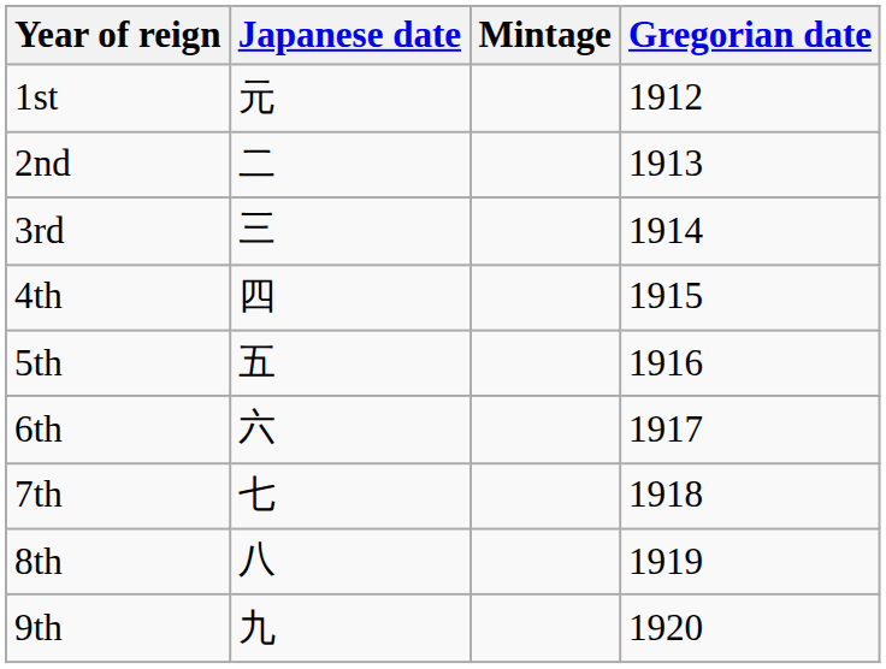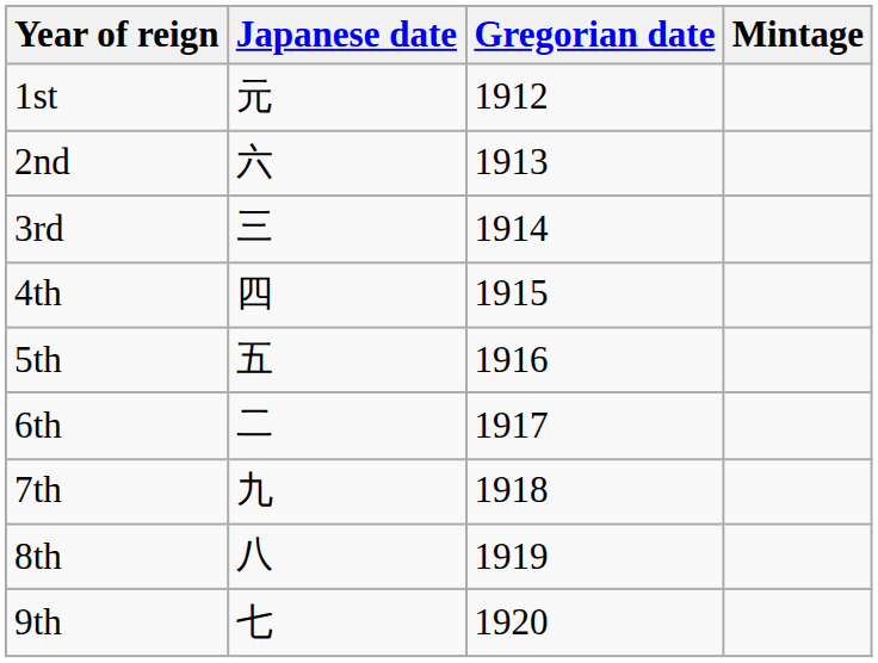columns swapped: Gregorian date <-> Mintage
2nd | Japanese date: 二 -> 六
6th | Japanese date: 六 -> 二
7th | Japanese date: 七 -> 九
9th | Japanese date: 九 -> 七
